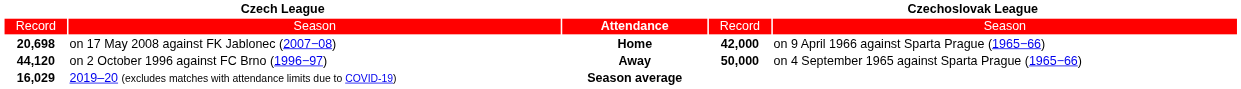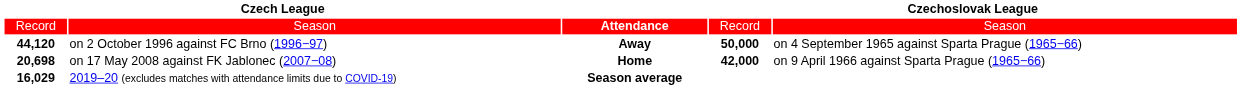rows swapped: on 17 May 2008 against FK Jablonec (2007−08) <-> on 2 October 1996 against FC Brno (1996−97)
